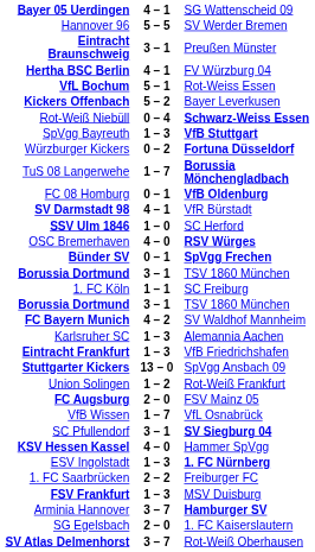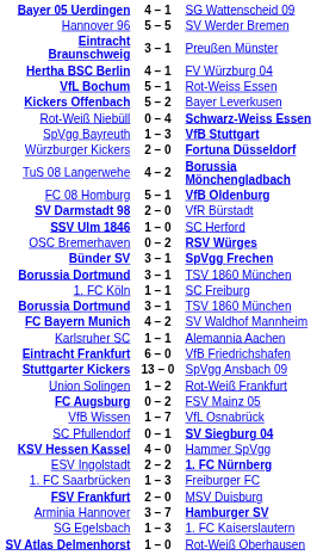Würzburger Kickers | column 2: 0 – 2 -> 2 – 0
TuS 08 Langerwehe | column 2: 1 – 7 -> 4 – 2
FC 08 Homburg | column 2: 0 – 1 -> 5 – 1
SV Darmstadt 98 | column 2: 4 – 1 -> 2 – 0
OSC Bremerhaven | column 2: 4 – 0 -> 0 – 2
Bünder SV | column 2: 0 – 1 -> 3 – 1
Karlsruher SC | column 2: 1 – 3 -> 1 – 1
Eintracht Frankfurt | column 2: 1 – 3 -> 6 – 0
FC Augsburg | column 2: 2 – 0 -> 0 – 2
SC Pfullendorf | column 2: 3 – 1 -> 0 – 1
ESV Ingolstadt | column 2: 1 – 3 -> 2 – 2
1. FC Saarbrücken | column 2: 2 – 2 -> 1 – 3
FSV Frankfurt | column 2: 1 – 3 -> 2 – 0
SG Egelsbach | column 2: 2 – 0 -> 1 – 3
SV Atlas Delmenhorst | column 2: 3 – 7 -> 1 – 0
